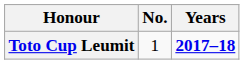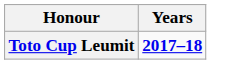- column: No. | 1
